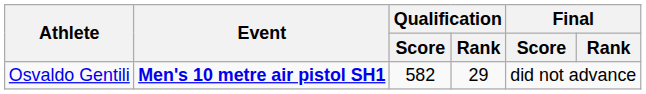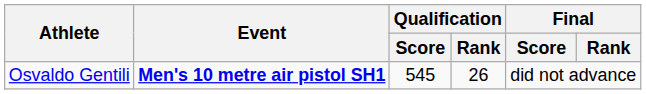Osvaldo Gentili | Qualification / Score: 582 -> 545
Osvaldo Gentili | Qualification / Rank: 29 -> 26
